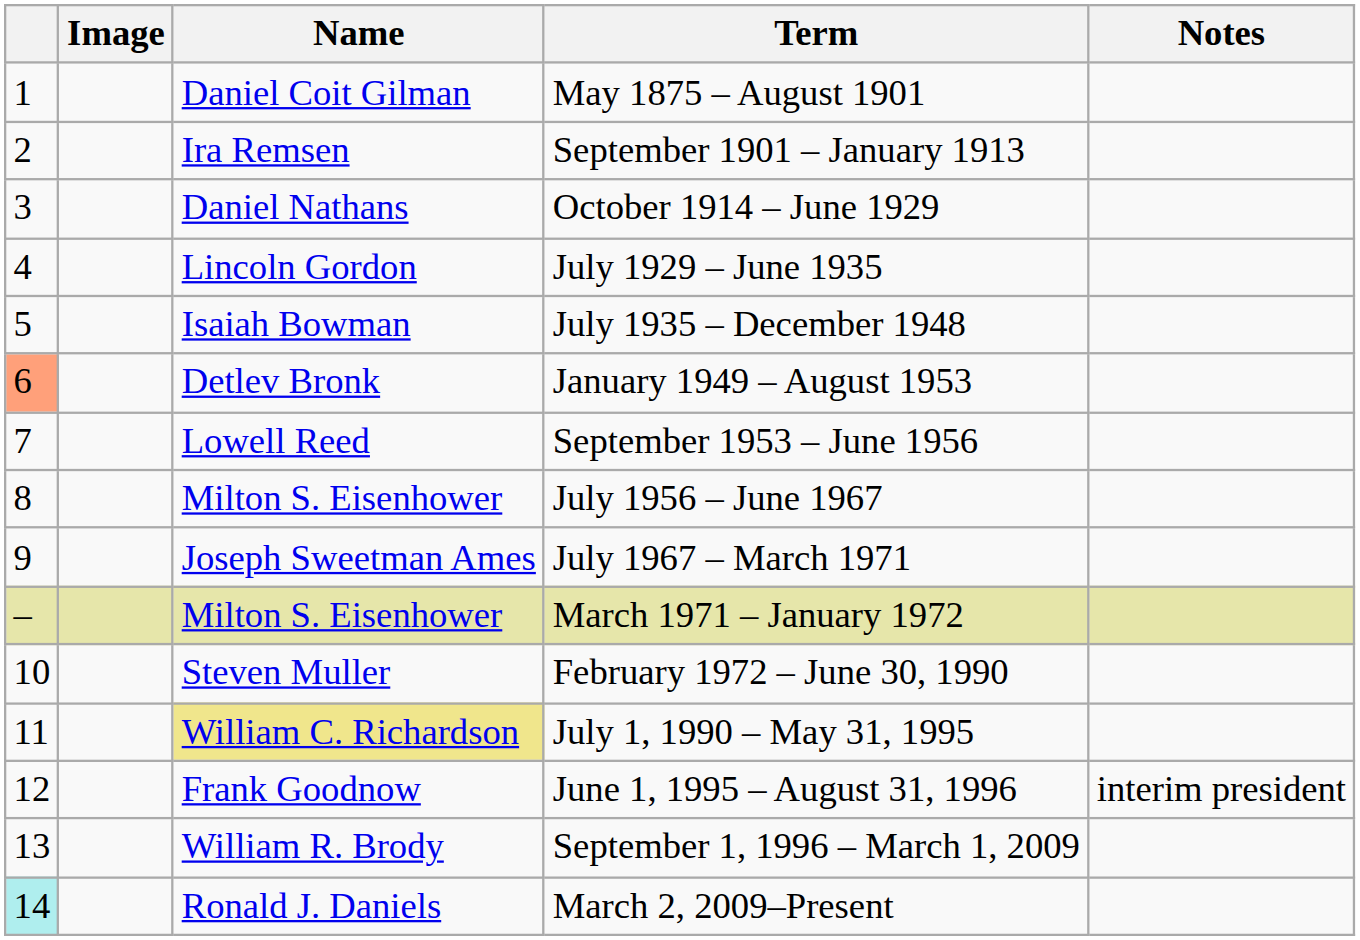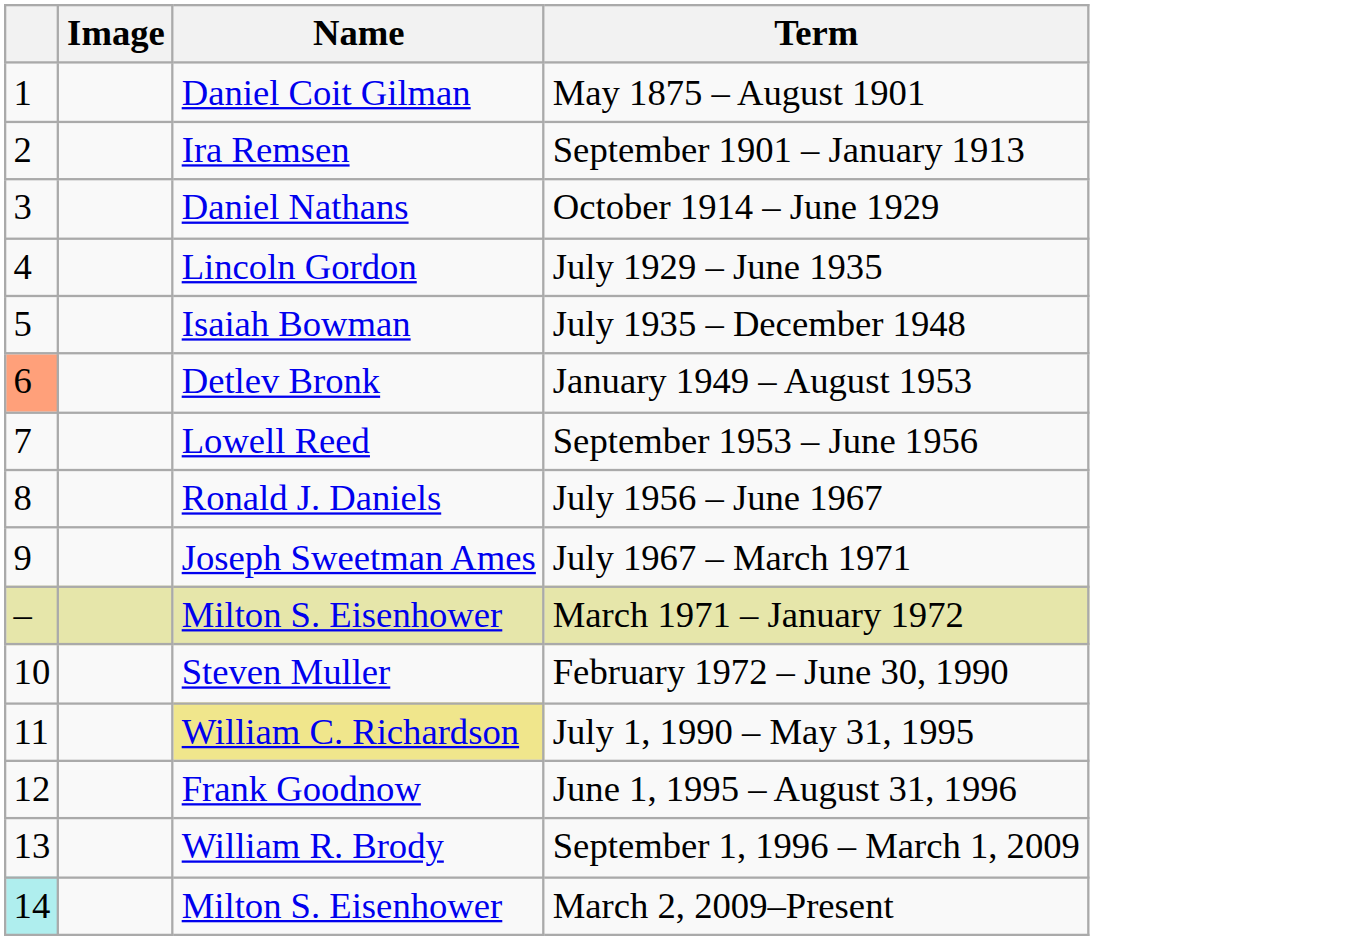- column: Notes | interim president
July 1956 – June 1967 | Name: Milton S. Eisenhower -> Ronald J. Daniels
March 2, 2009–Present | Name: Ronald J. Daniels -> Milton S. Eisenhower
